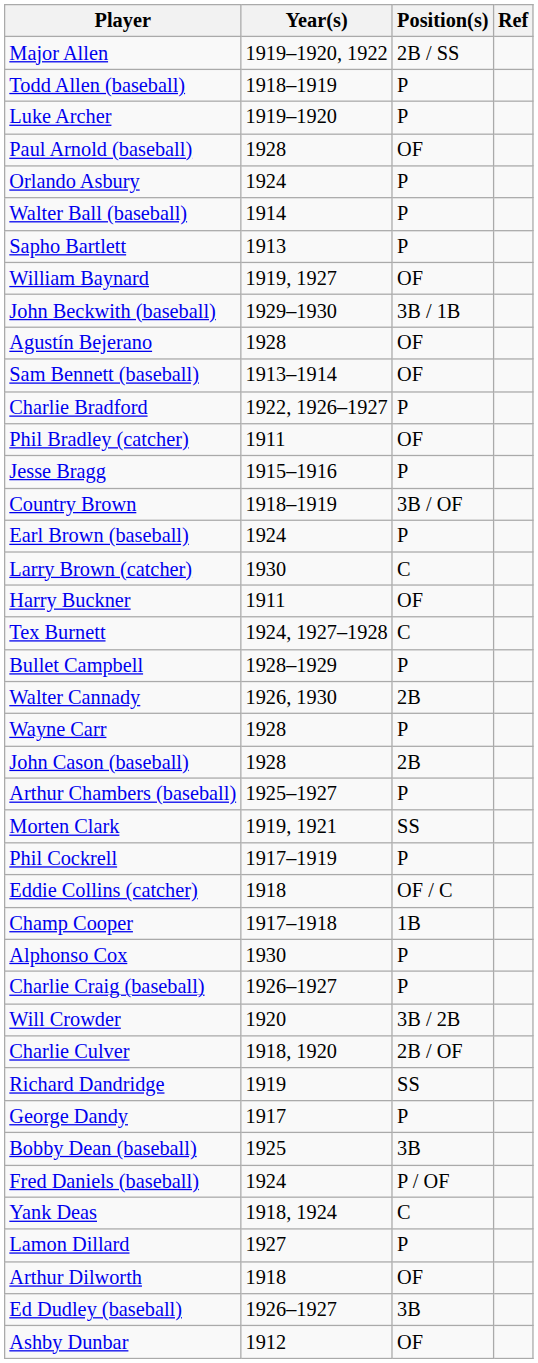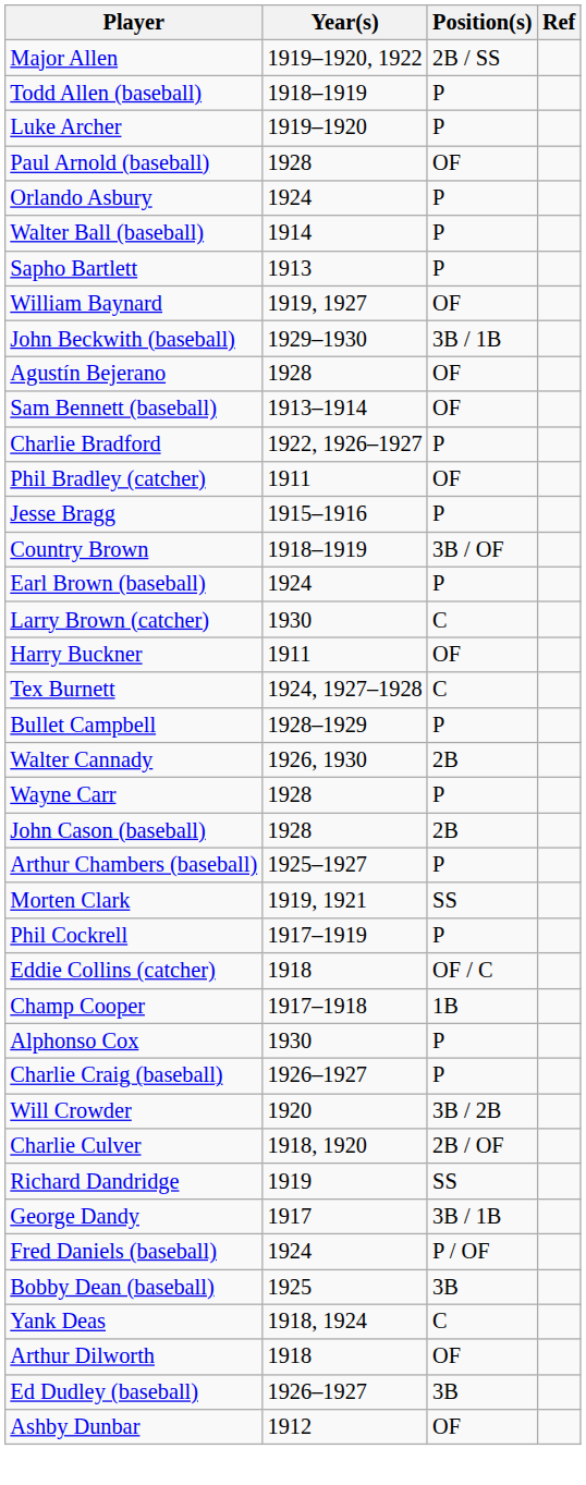George Dandy | Position(s): P -> 3B / 1B
rows swapped: Fred Daniels (baseball) <-> Bobby Dean (baseball)
- row: Lamon Dillard | 1927 | P
